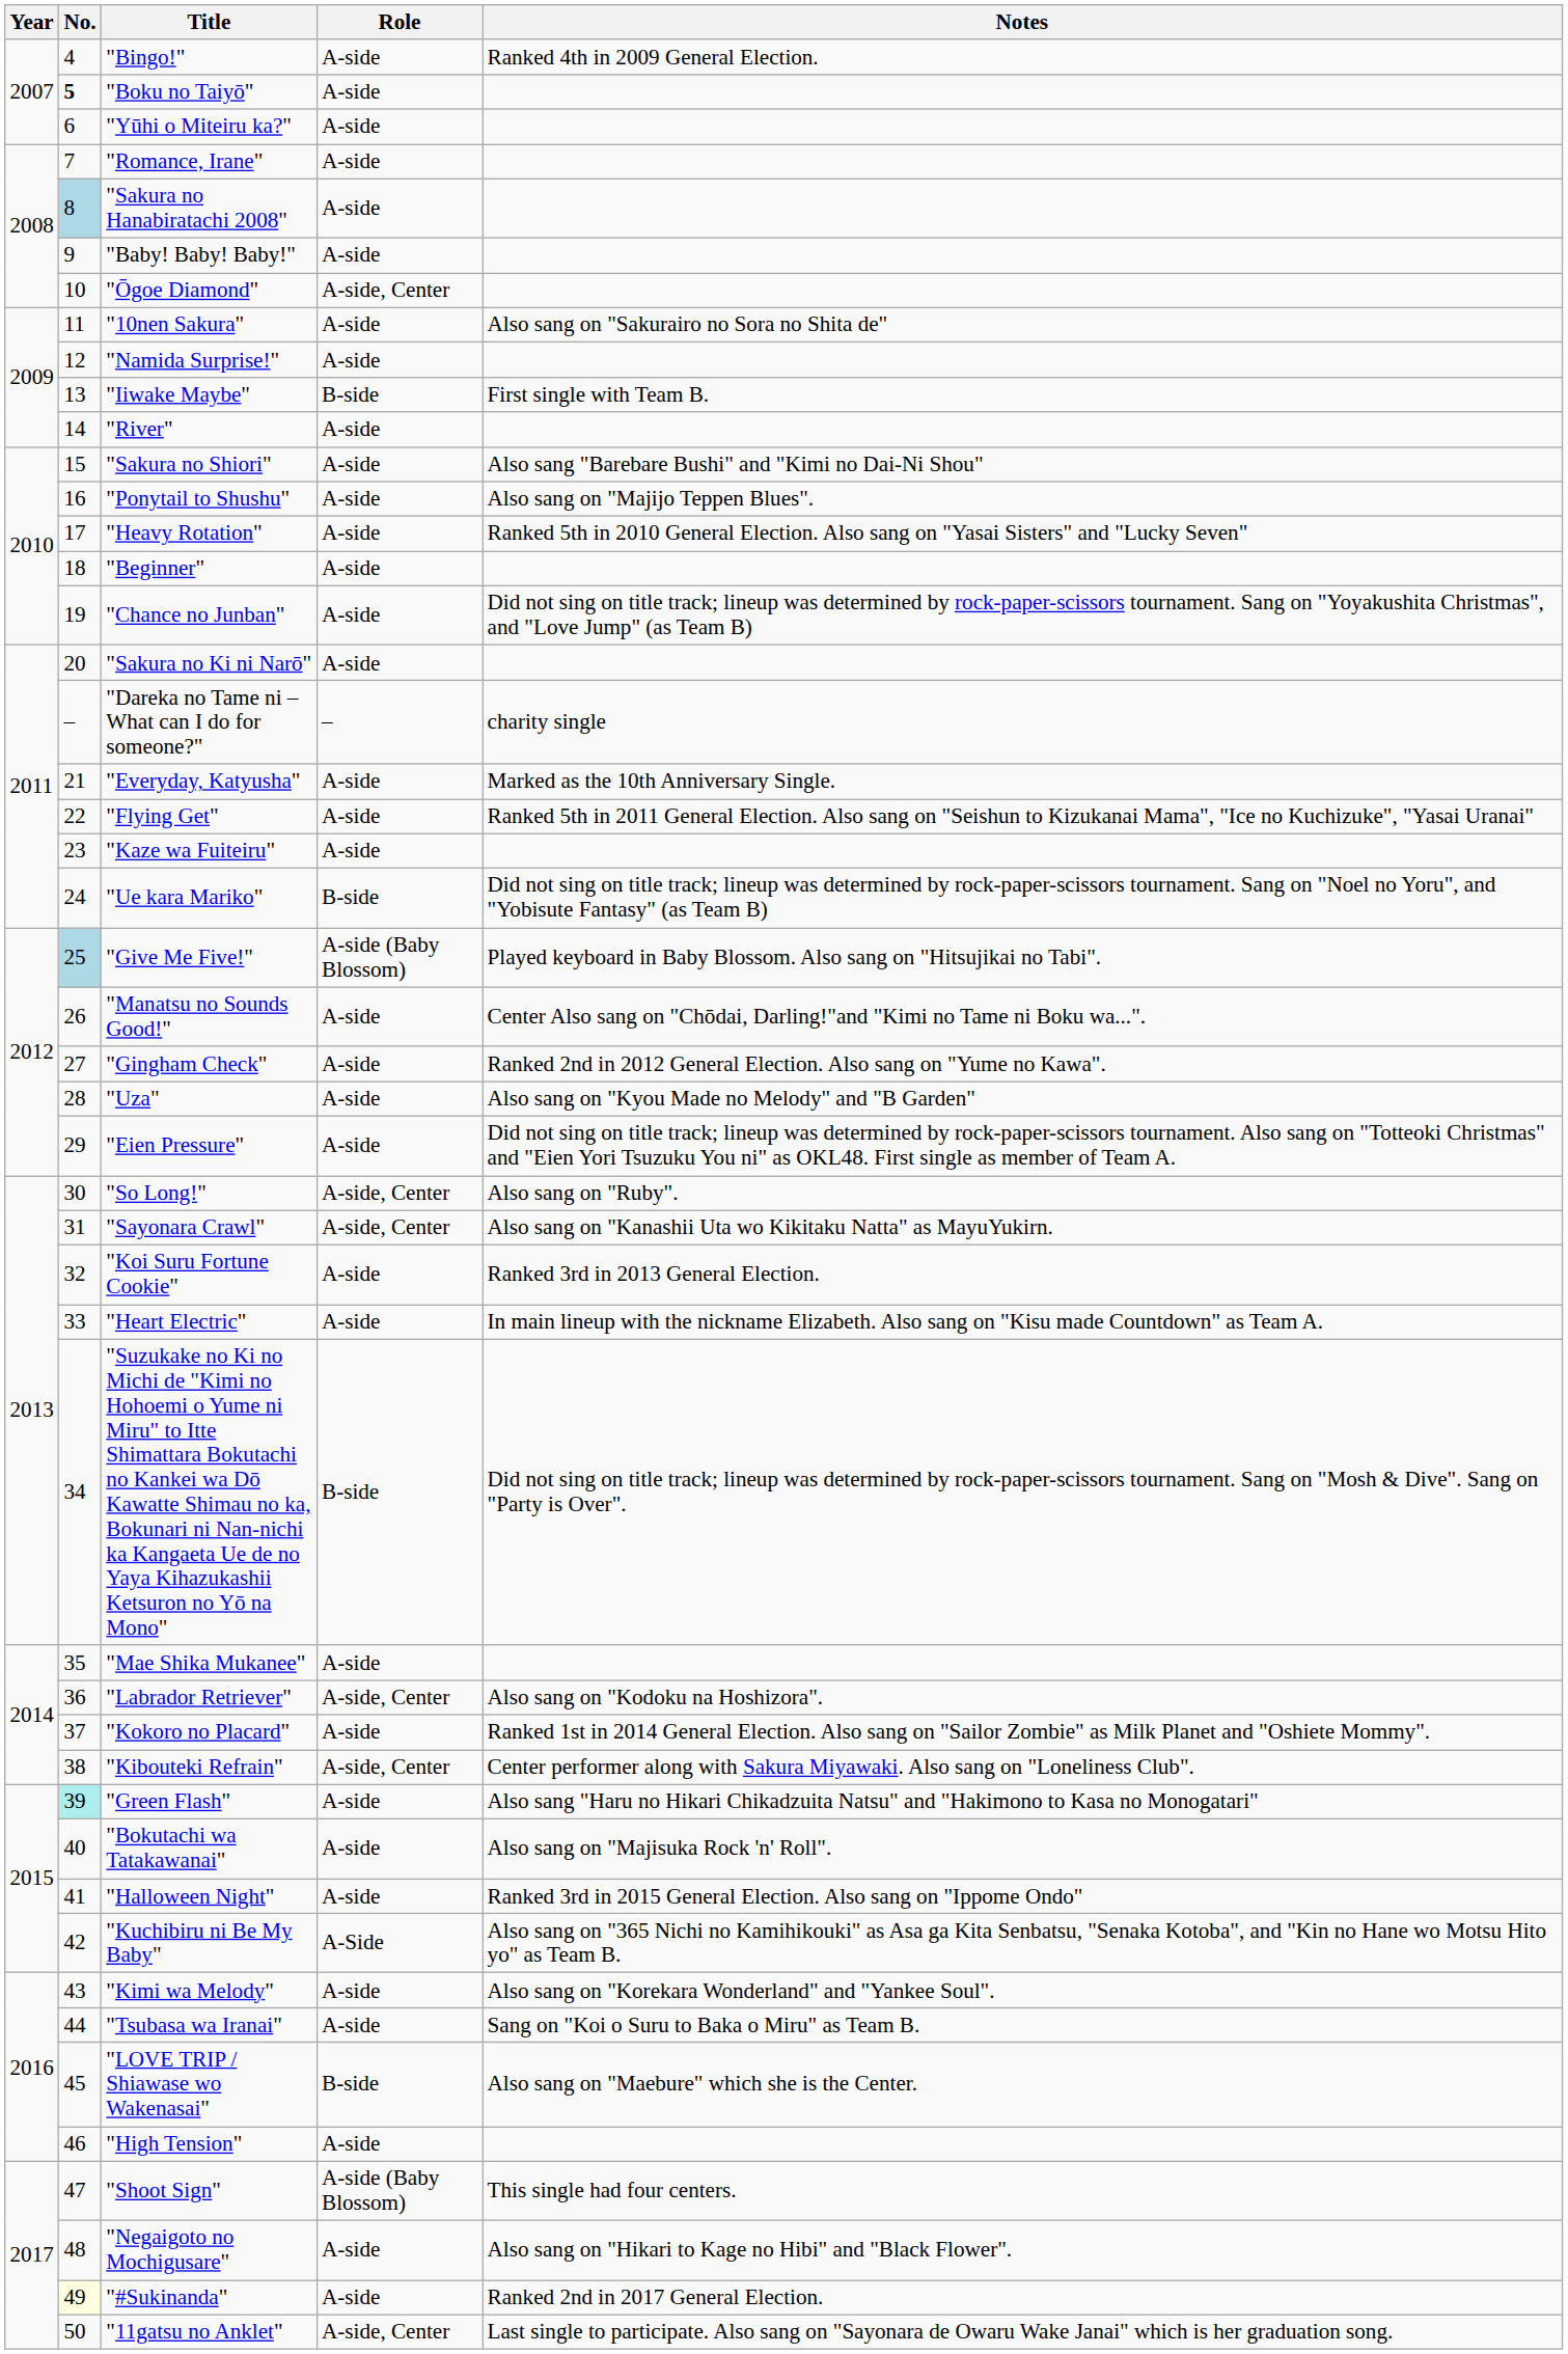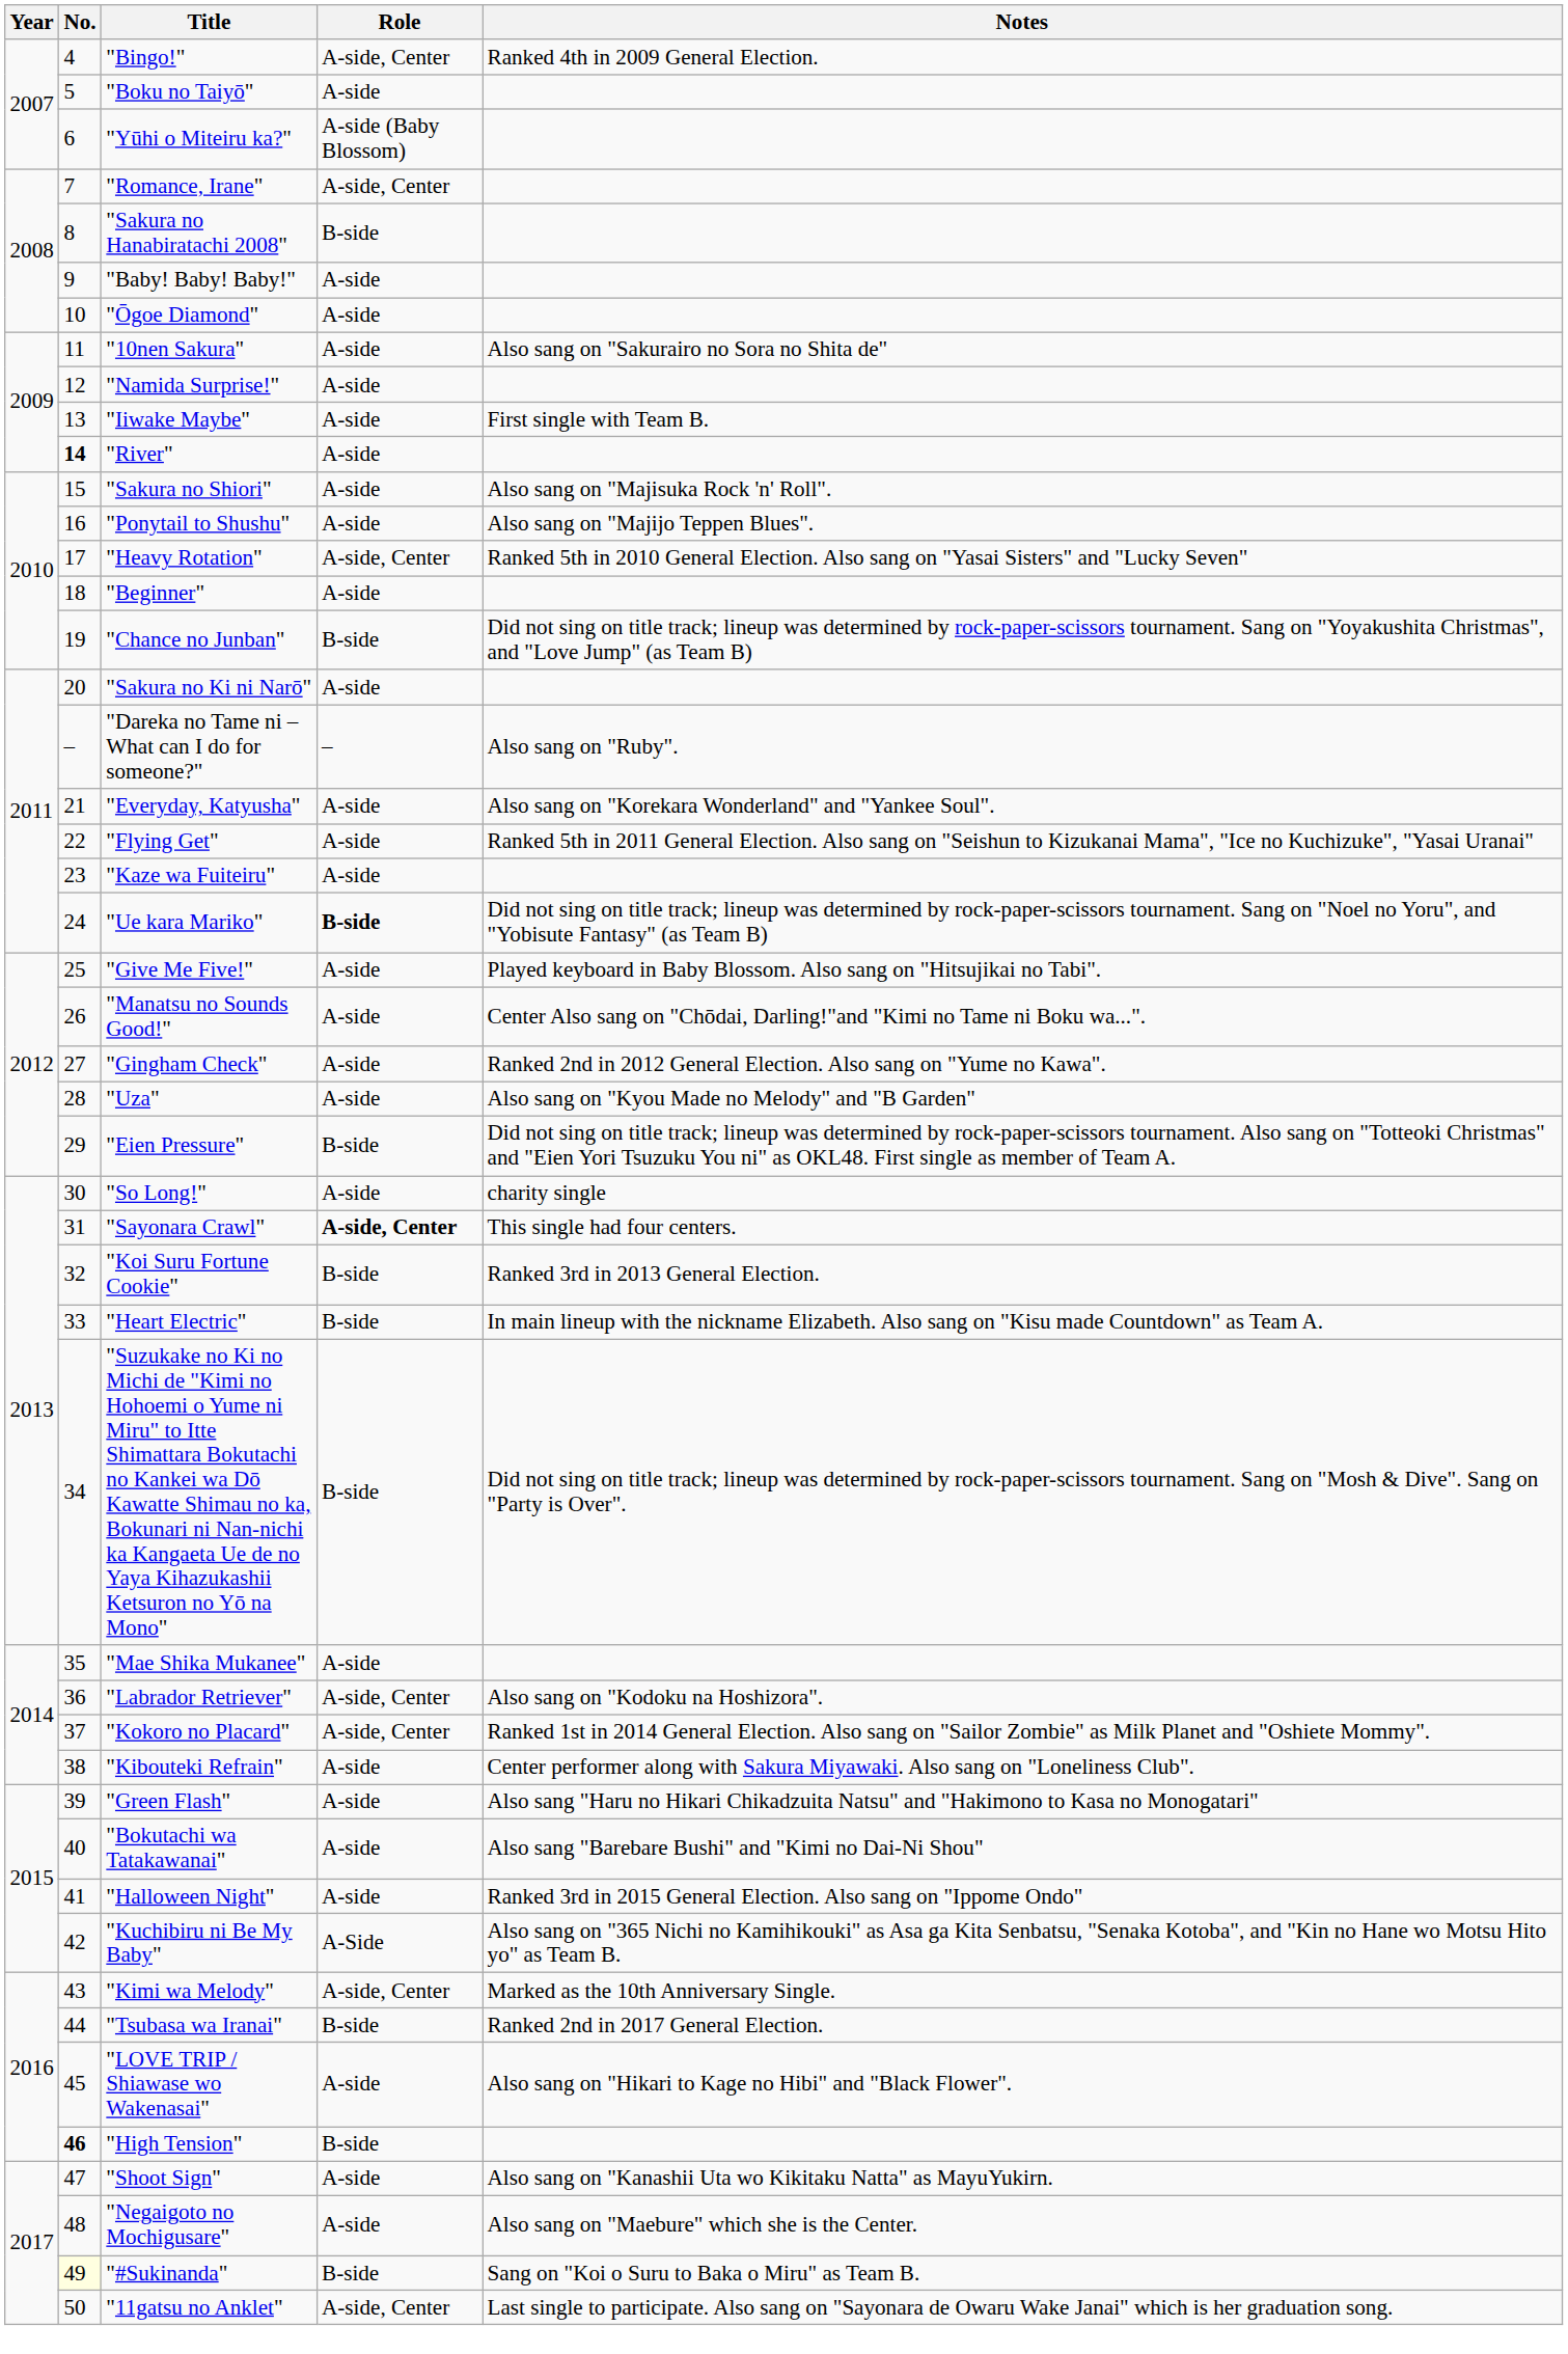"Bingo!" | Role: A-side -> A-side, Center
"Boku no Taiyō" | No.: bold -> normal
"Yūhi o Miteiru ka?" | Role: A-side -> A-side (Baby Blossom)
"Romance, Irane" | Role: A-side -> A-side, Center
"Sakura no Hanabiratachi 2008" | No.: lightblue background -> no background
"Sakura no Hanabiratachi 2008" | Role: A-side -> B-side
"Ōgoe Diamond" | Role: A-side, Center -> A-side
"Iiwake Maybe" | Role: B-side -> A-side
"River" | No.: normal -> bold
"Sakura no Shiori" | Notes: Also sang "Barebare Bushi" and "Kimi no Dai-Ni Shou" -> Also sang on "Majisuka Rock 'n' Roll".
"Heavy Rotation" | Role: A-side -> A-side, Center
"Chance no Junban" | Role: A-side -> B-side
"Dareka no Tame ni – What can I do for someone?" | Notes: charity single -> Also sang on "Ruby".
"Everyday, Katyusha" | Notes: Marked as the 10th Anniversary Single. -> Also sang on "Korekara Wonderland" and "Yankee Soul".
"Ue kara Mariko" | Role: normal -> bold
"Give Me Five!" | No.: lightblue background -> no background
"Give Me Five!" | Role: A-side (Baby Blossom) -> A-side
"Eien Pressure" | Role: A-side -> B-side
"So Long!" | Role: A-side, Center -> A-side
"So Long!" | Notes: Also sang on "Ruby". -> charity single
"Sayonara Crawl" | Role: normal -> bold
"Sayonara Crawl" | Notes: Also sang on "Kanashii Uta wo Kikitaku Natta" as MayuYukirn. -> This single had four centers.
"Koi Suru Fortune Cookie" | Role: A-side -> B-side
"Heart Electric" | Role: A-side -> B-side
"Kokoro no Placard" | Role: A-side -> A-side, Center
"Kibouteki Refrain" | Role: A-side, Center -> A-side
"Green Flash" | No.: paleturquoise background -> no background
"Bokutachi wa Tatakawanai" | Notes: Also sang on "Majisuka Rock 'n' Roll". -> Also sang "Barebare Bushi" and "Kimi no Dai-Ni Shou"
"Kimi wa Melody" | Role: A-side -> A-side, Center
"Kimi wa Melody" | Notes: Also sang on "Korekara Wonderland" and "Yankee Soul". -> Marked as the 10th Anniversary Single.
"Tsubasa wa Iranai" | Role: A-side -> B-side
"Tsubasa wa Iranai" | Notes: Sang on "Koi o Suru to Baka o Miru" as Team B. -> Ranked 2nd in 2017 General Election.
"LOVE TRIP / Shiawase wo Wakenasai" | Role: B-side -> A-side
"LOVE TRIP / Shiawase wo Wakenasai" | Notes: Also sang on "Maebure" which she is the Center. -> Also sang on "Hikari to Kage no Hibi" and "Black Flower".
"High Tension" | No.: normal -> bold
"High Tension" | Role: A-side -> B-side
"Shoot Sign" | Role: A-side (Baby Blossom) -> A-side
"Shoot Sign" | Notes: This single had four centers. -> Also sang on "Kanashii Uta wo Kikitaku Natta" as MayuYukirn.
"Negaigoto no Mochigusare" | Notes: Also sang on "Hikari to Kage no Hibi" and "Black Flower". -> Also sang on "Maebure" which she is the Center.
"#Sukinanda" | Role: A-side -> B-side
"#Sukinanda" | Notes: Ranked 2nd in 2017 General Election. -> Sang on "Koi o Suru to Baka o Miru" as Team B.
